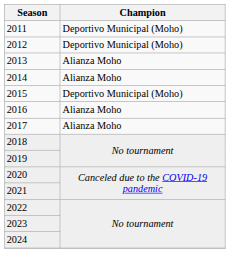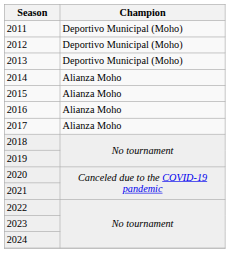2013 | Champion: Alianza Moho -> Deportivo Municipal (Moho)
2015 | Champion: Deportivo Municipal (Moho) -> Alianza Moho
